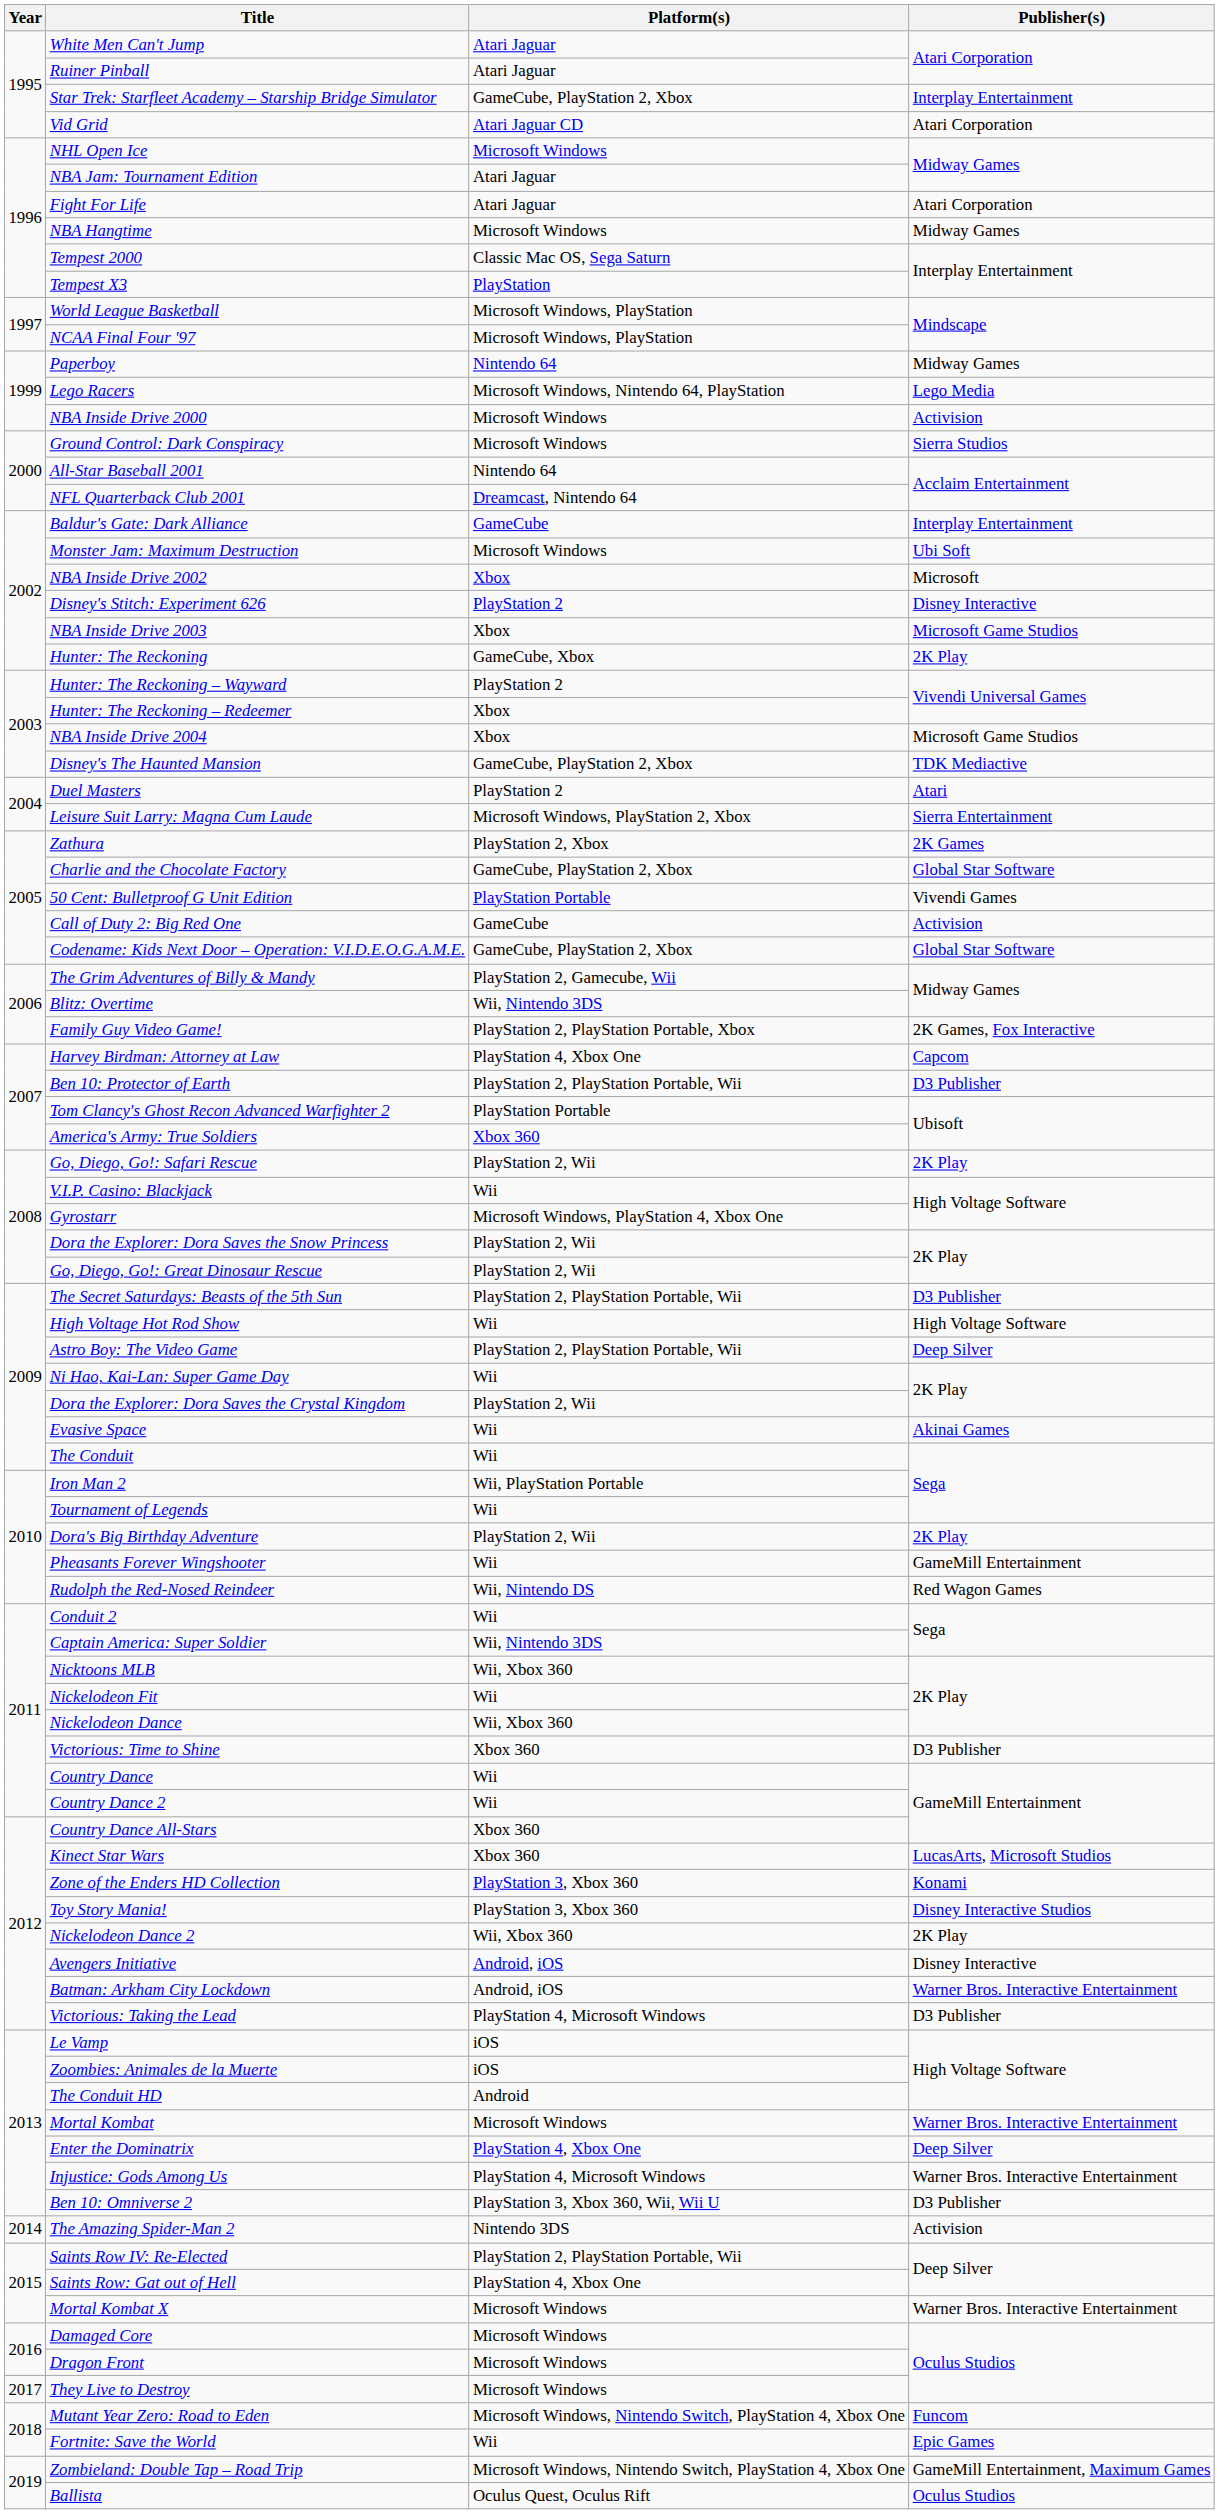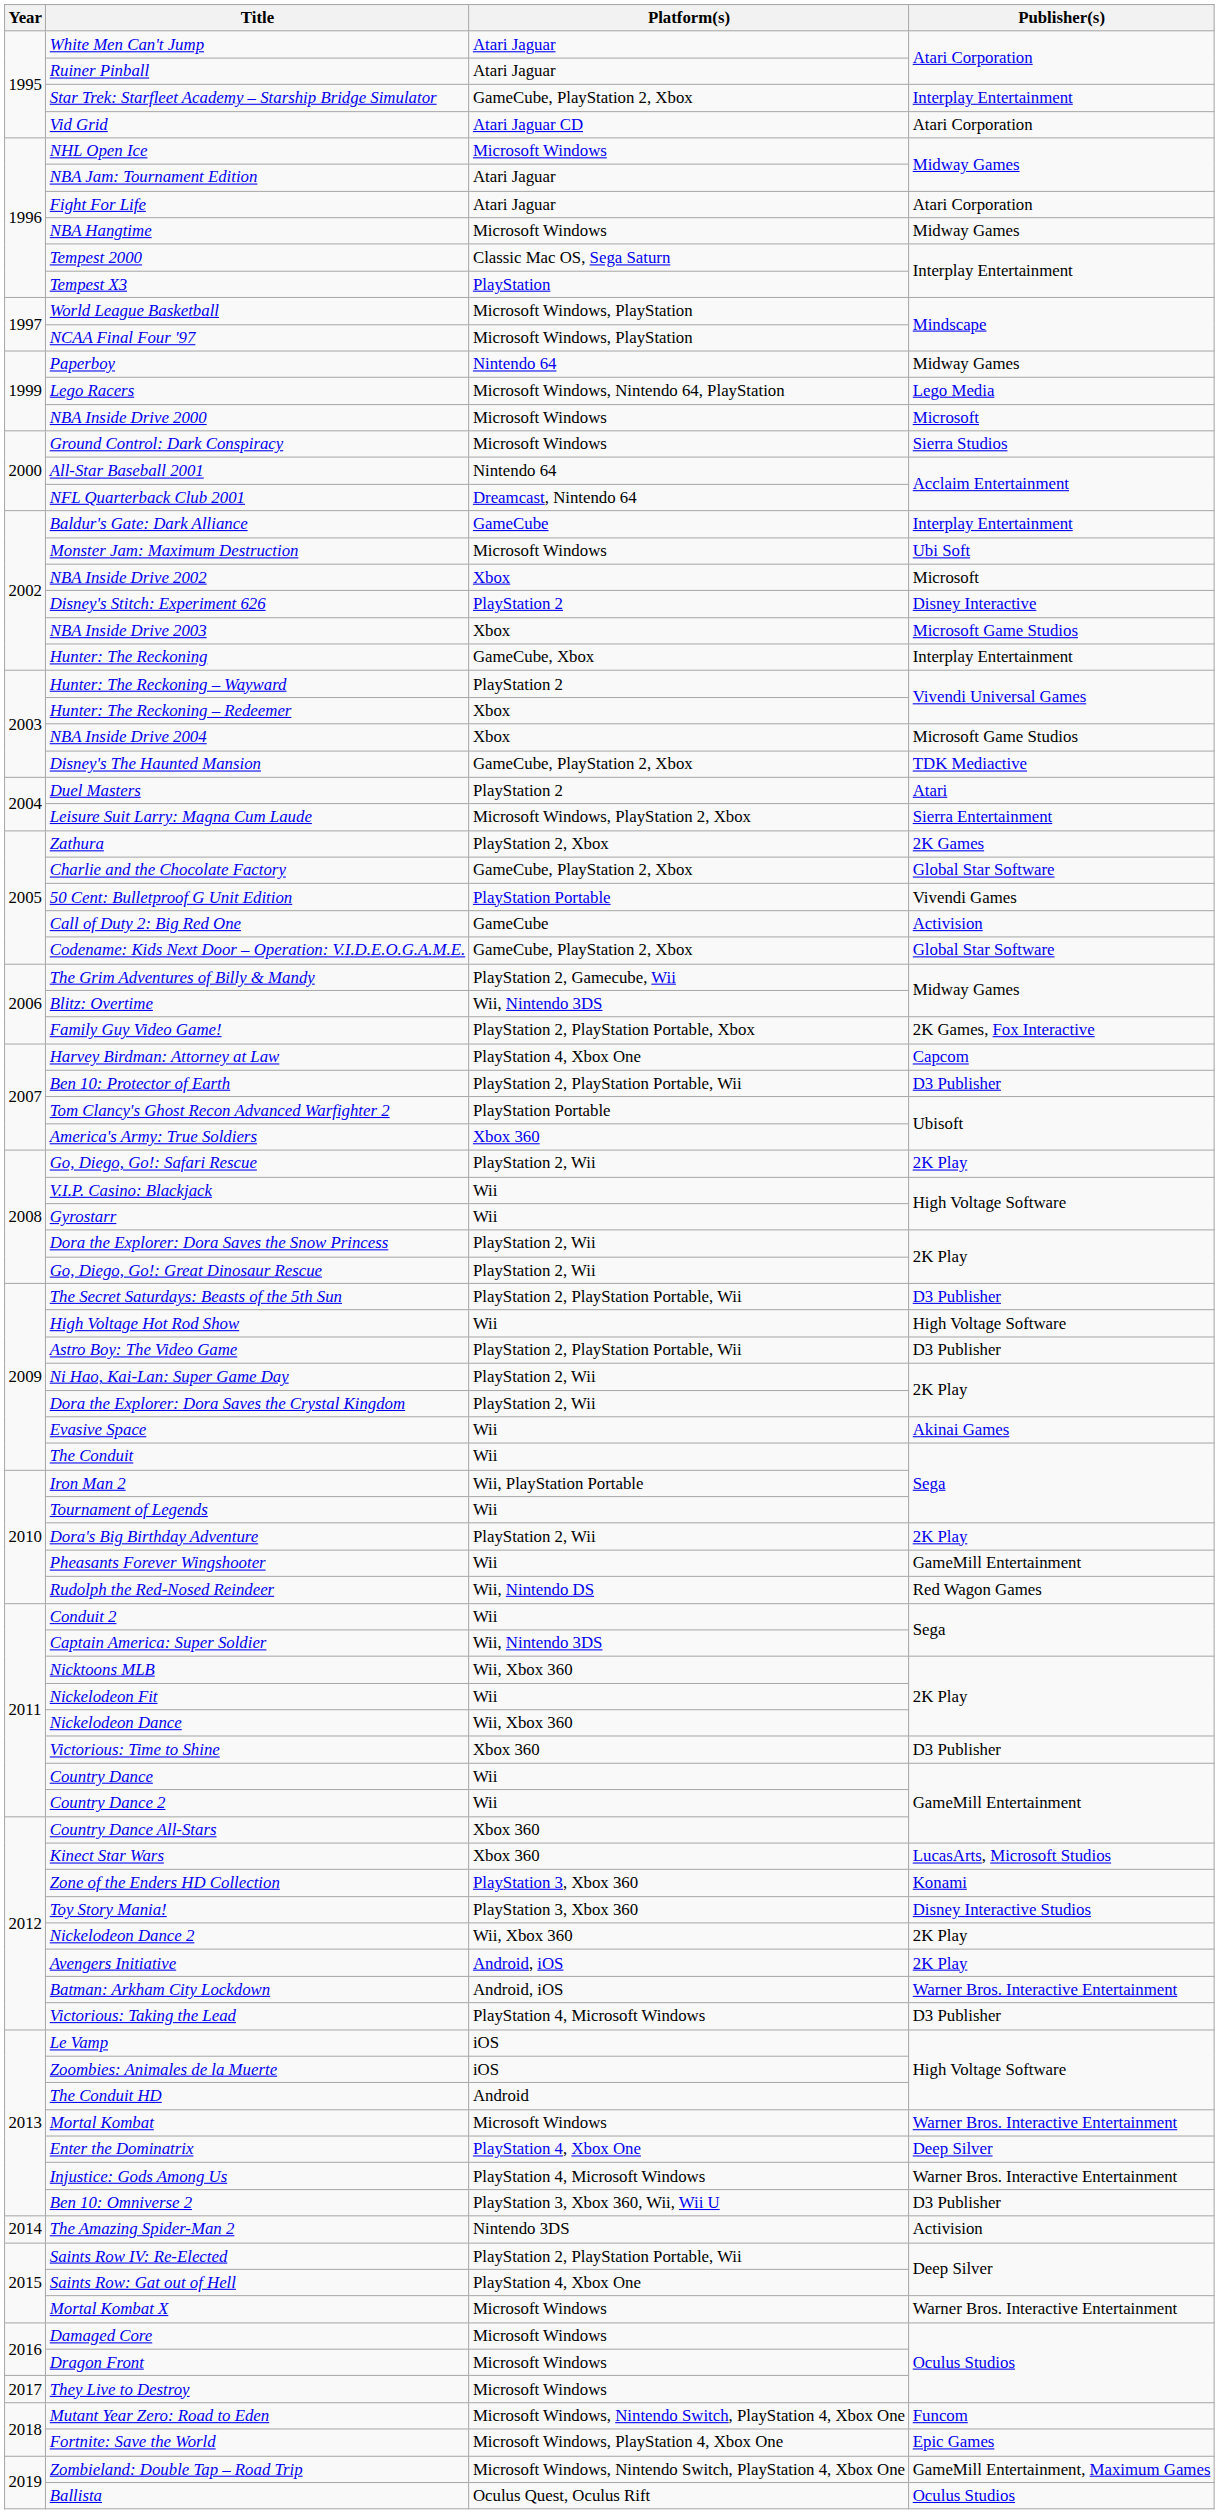NBA Inside Drive 2000 | Publisher(s): Activision -> Microsoft
Hunter: The Reckoning | Publisher(s): 2K Play -> Interplay Entertainment
Gyrostarr | Platform(s): Microsoft Windows, PlayStation 4, Xbox One -> Wii
Astro Boy: The Video Game | Publisher(s): Deep Silver -> D3 Publisher
Ni Hao, Kai-Lan: Super Game Day | Platform(s): Wii -> PlayStation 2, Wii
Avengers Initiative | Publisher(s): Disney Interactive -> 2K Play
Fortnite: Save the World | Platform(s): Wii -> Microsoft Windows, PlayStation 4, Xbox One
